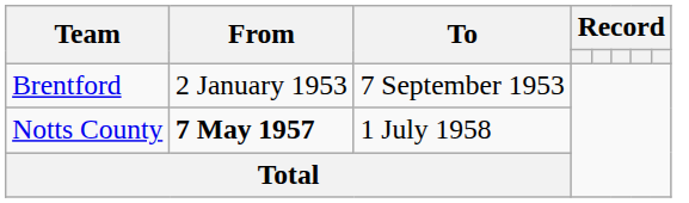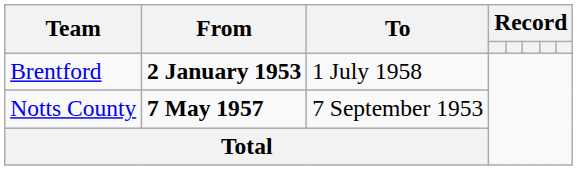Brentford | From: normal -> bold
Brentford | To: 7 September 1953 -> 1 July 1958
Notts County | To: 1 July 1958 -> 7 September 1953
